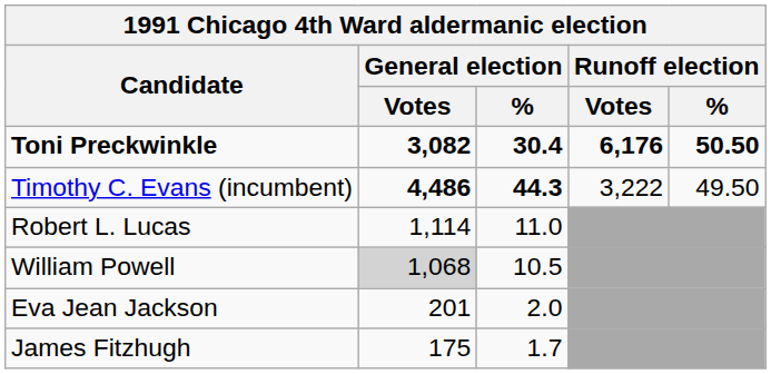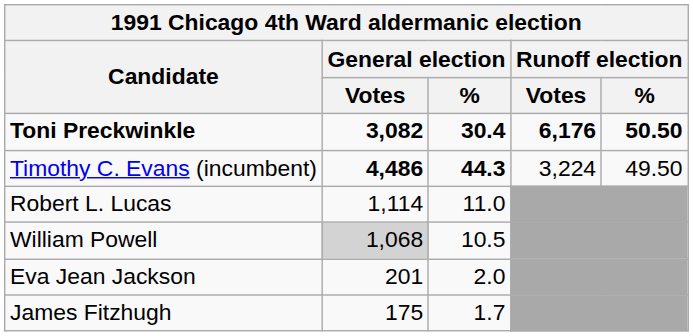Timothy C. Evans (incumbent) | Runoff election / Votes: 3,222 -> 3,224
